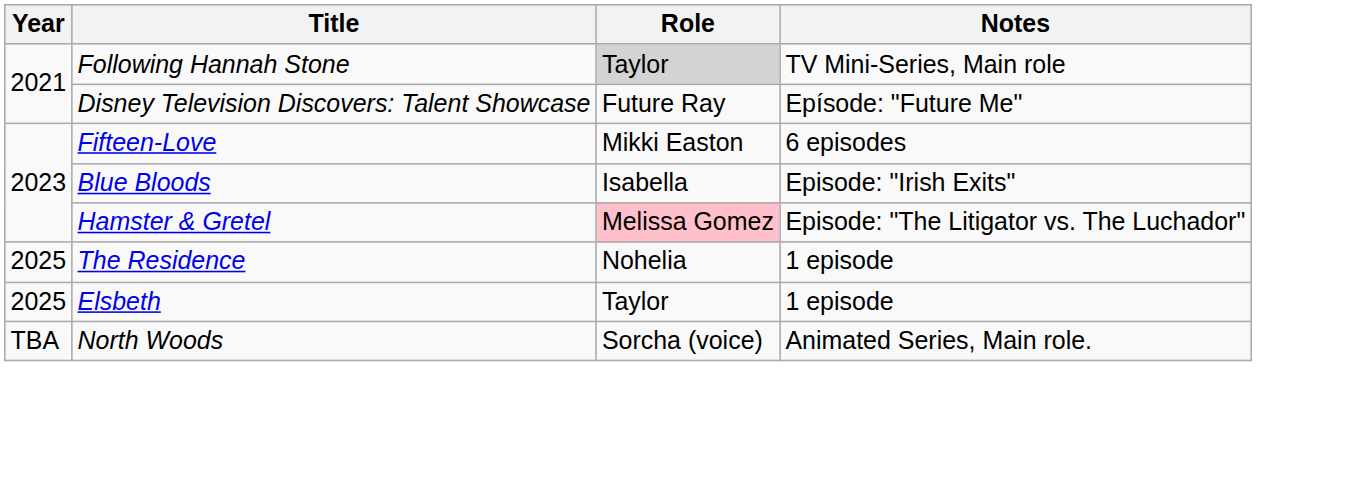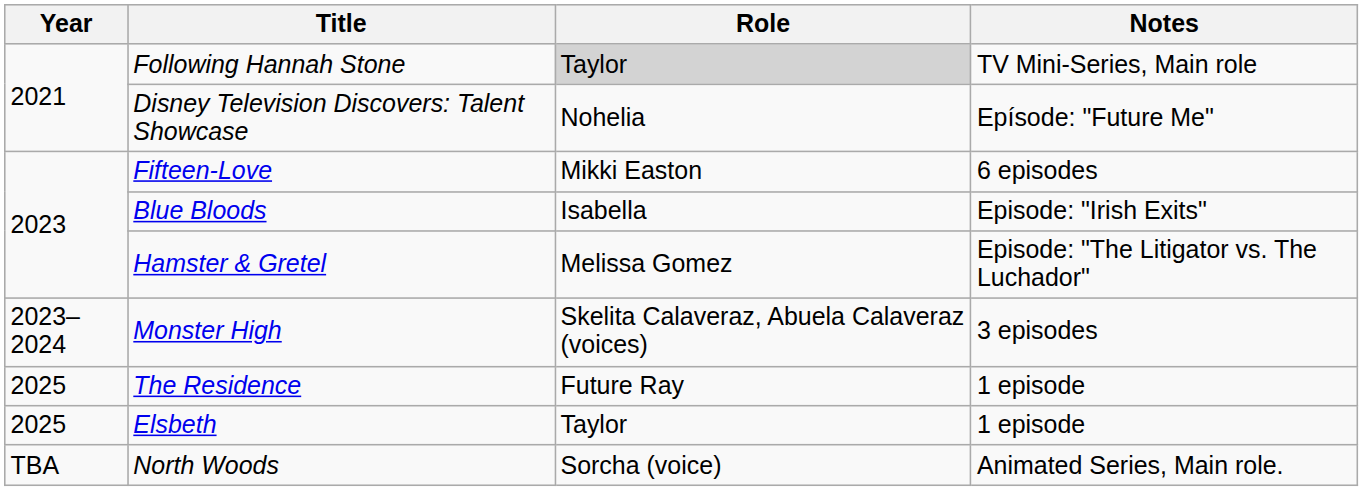Disney Television Discovers: Talent Showcase | Role: Future Ray -> Nohelia
Hamster & Gretel | Role: pink background -> no background
+ row: 2023–2024 | Monster High | Skelita Calaveraz, Abuela Calaveraz (voices) | 3 episodes
The Residence | Role: Nohelia -> Future Ray
